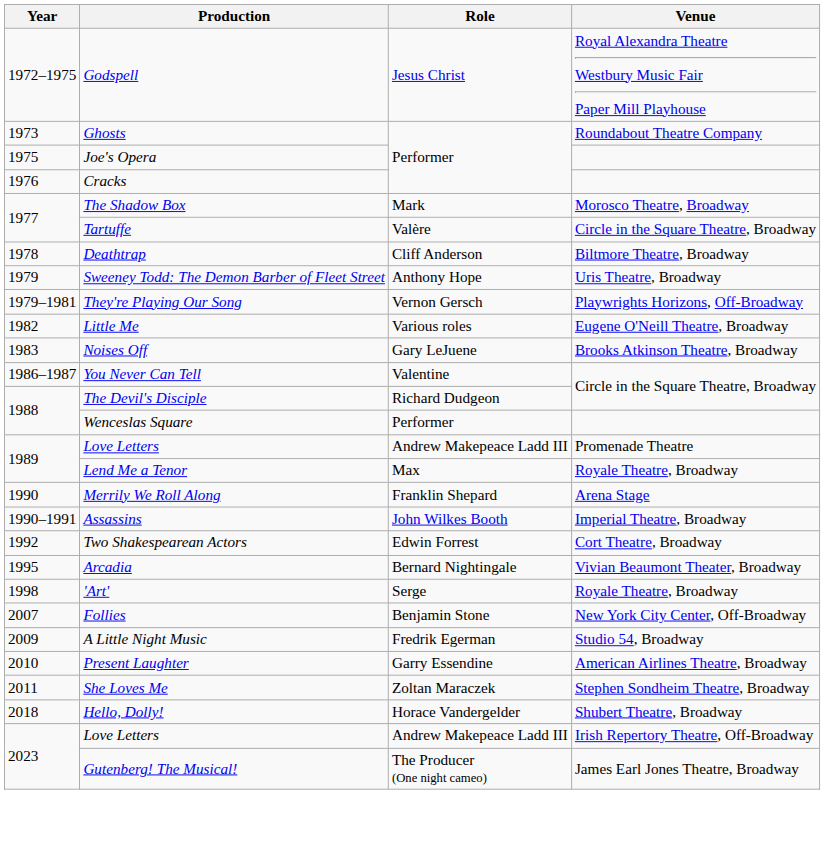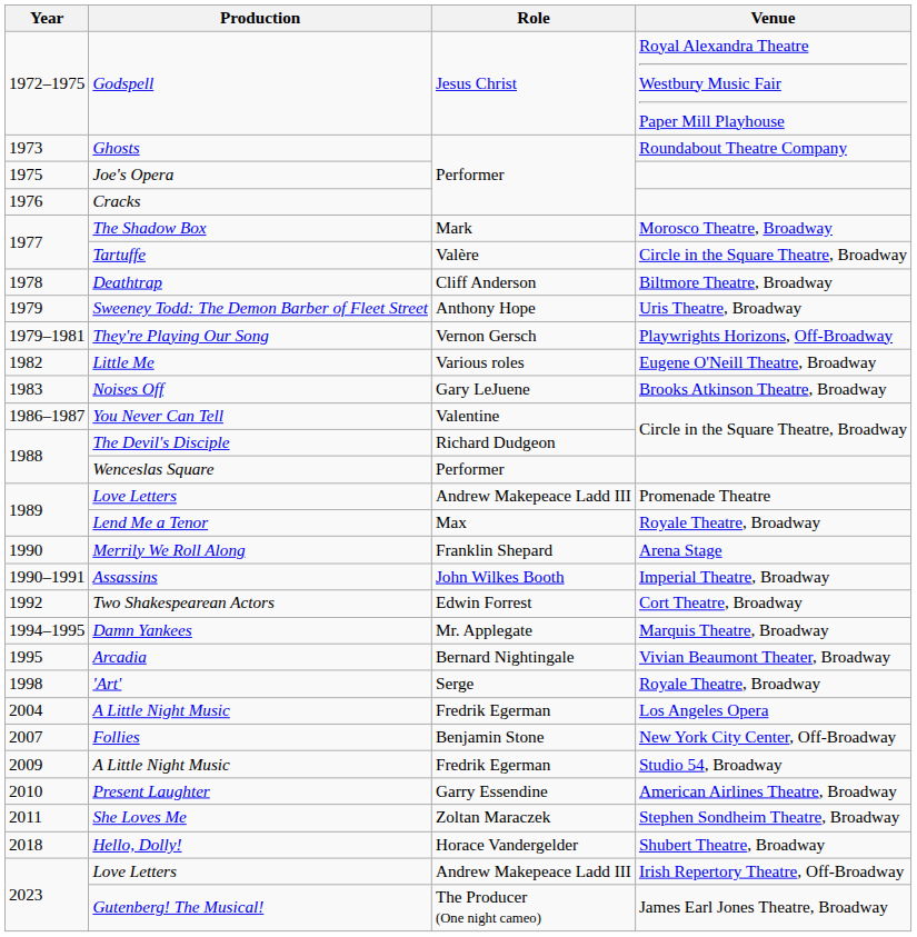+ row: 1994–1995 | Damn Yankees | Mr. Applegate | Marquis Theatre, Broadway
+ row: 2004 | A Little Night Music | Fredrik Egerman | Los Angeles Opera
